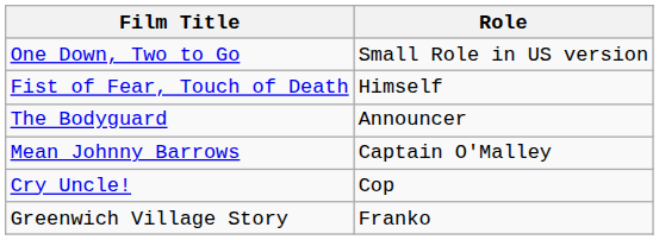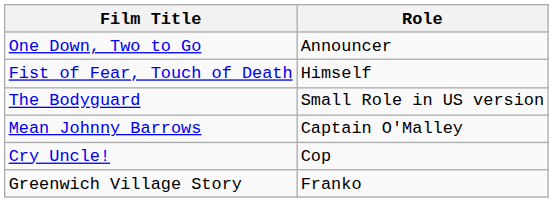One Down, Two to Go | Role: Small Role in US version -> Announcer
The Bodyguard | Role: Announcer -> Small Role in US version
